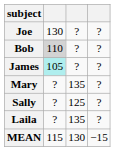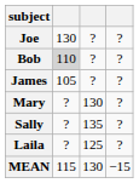James | column 2: paleturquoise background -> no background
Mary | column 3: 135 -> 130
Sally | column 3: 125 -> 135
Laila | column 3: 135 -> 125
